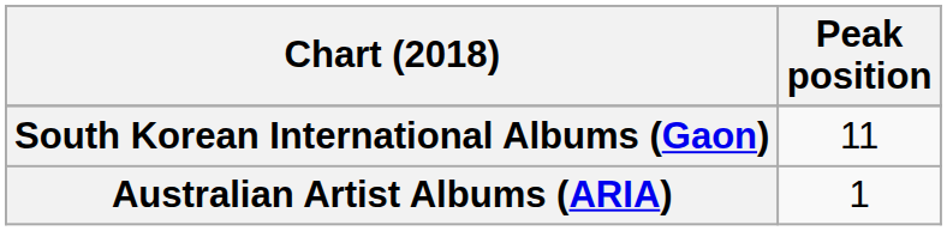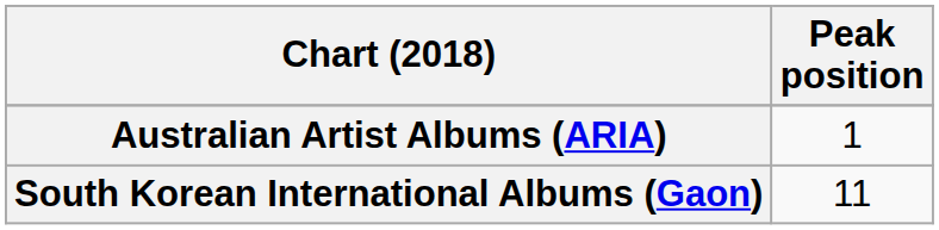rows swapped: Australian Artist Albums (ARIA) <-> South Korean International Albums (Gaon)
